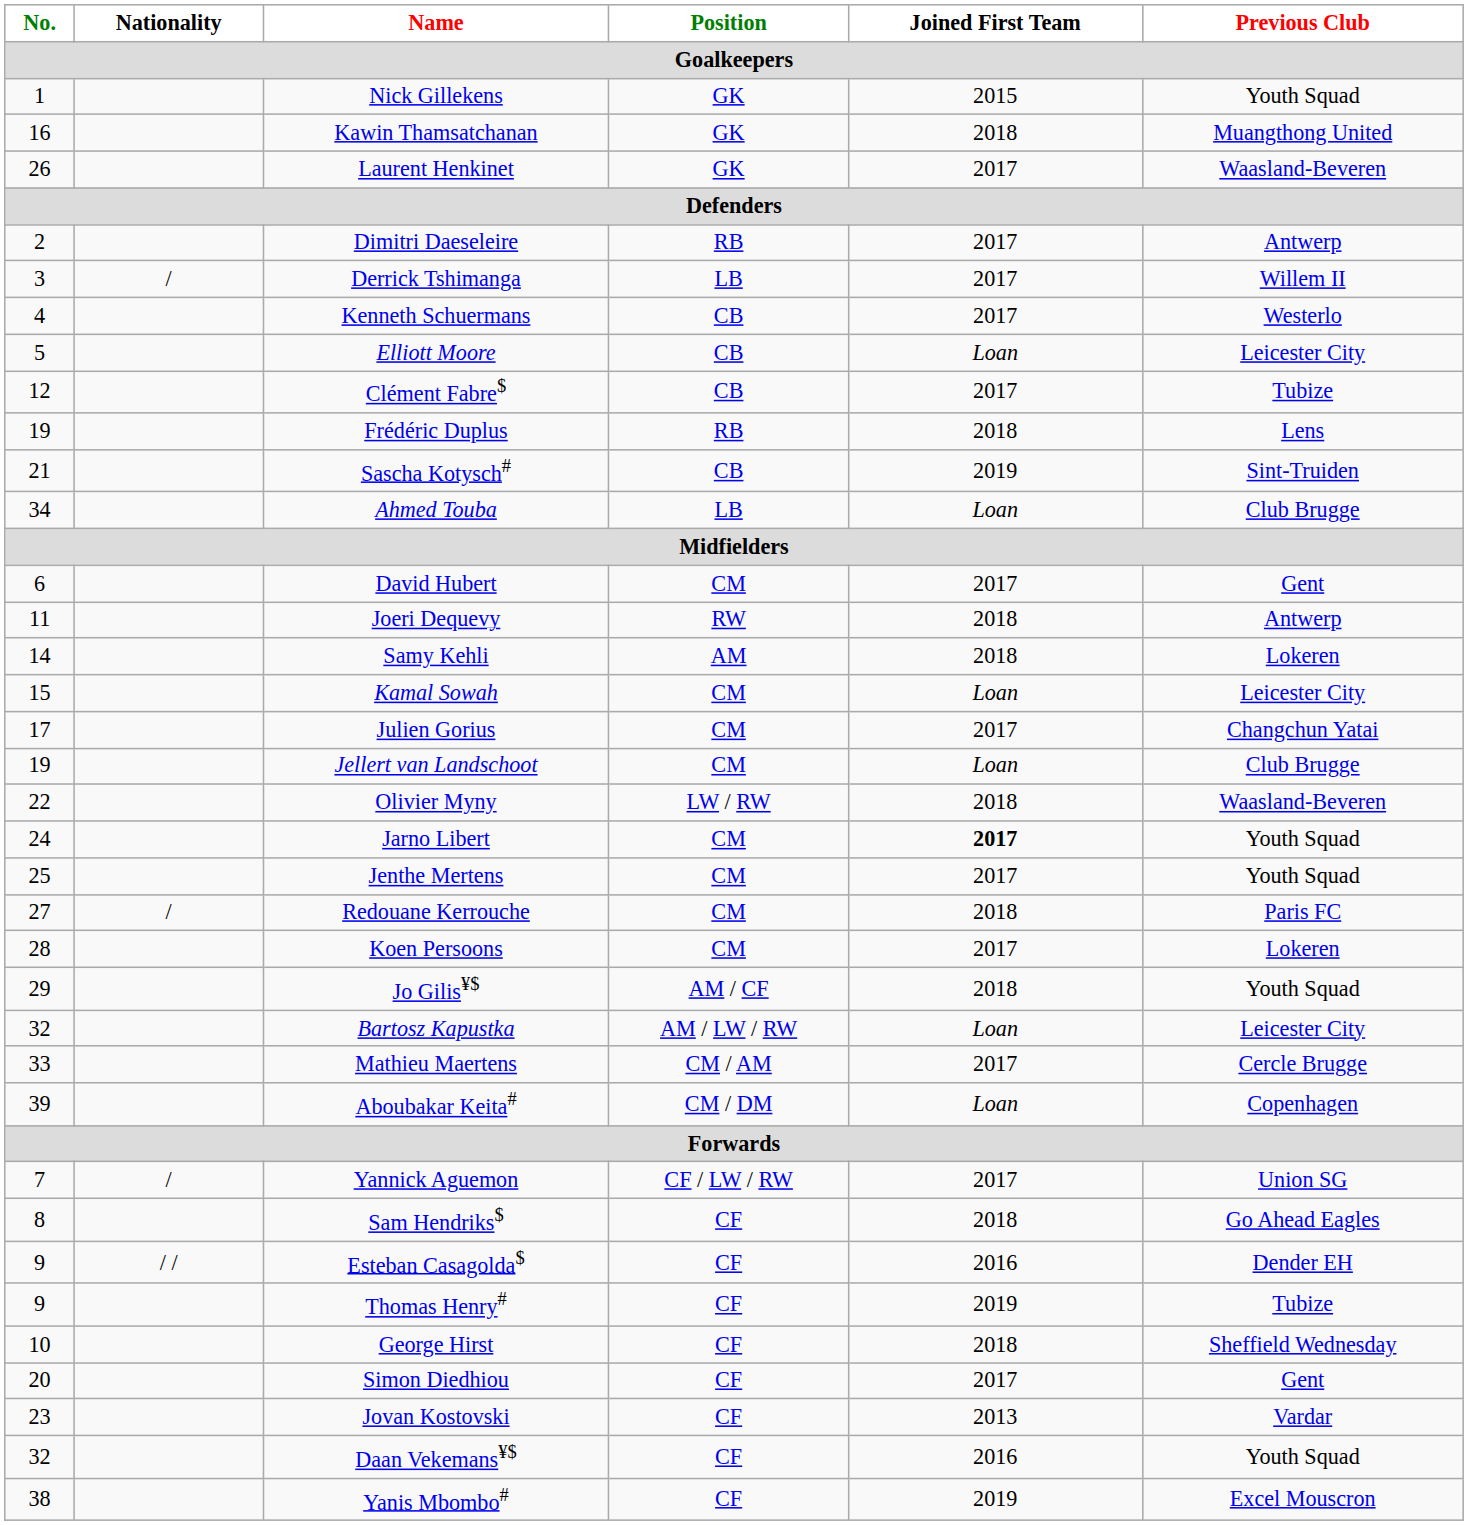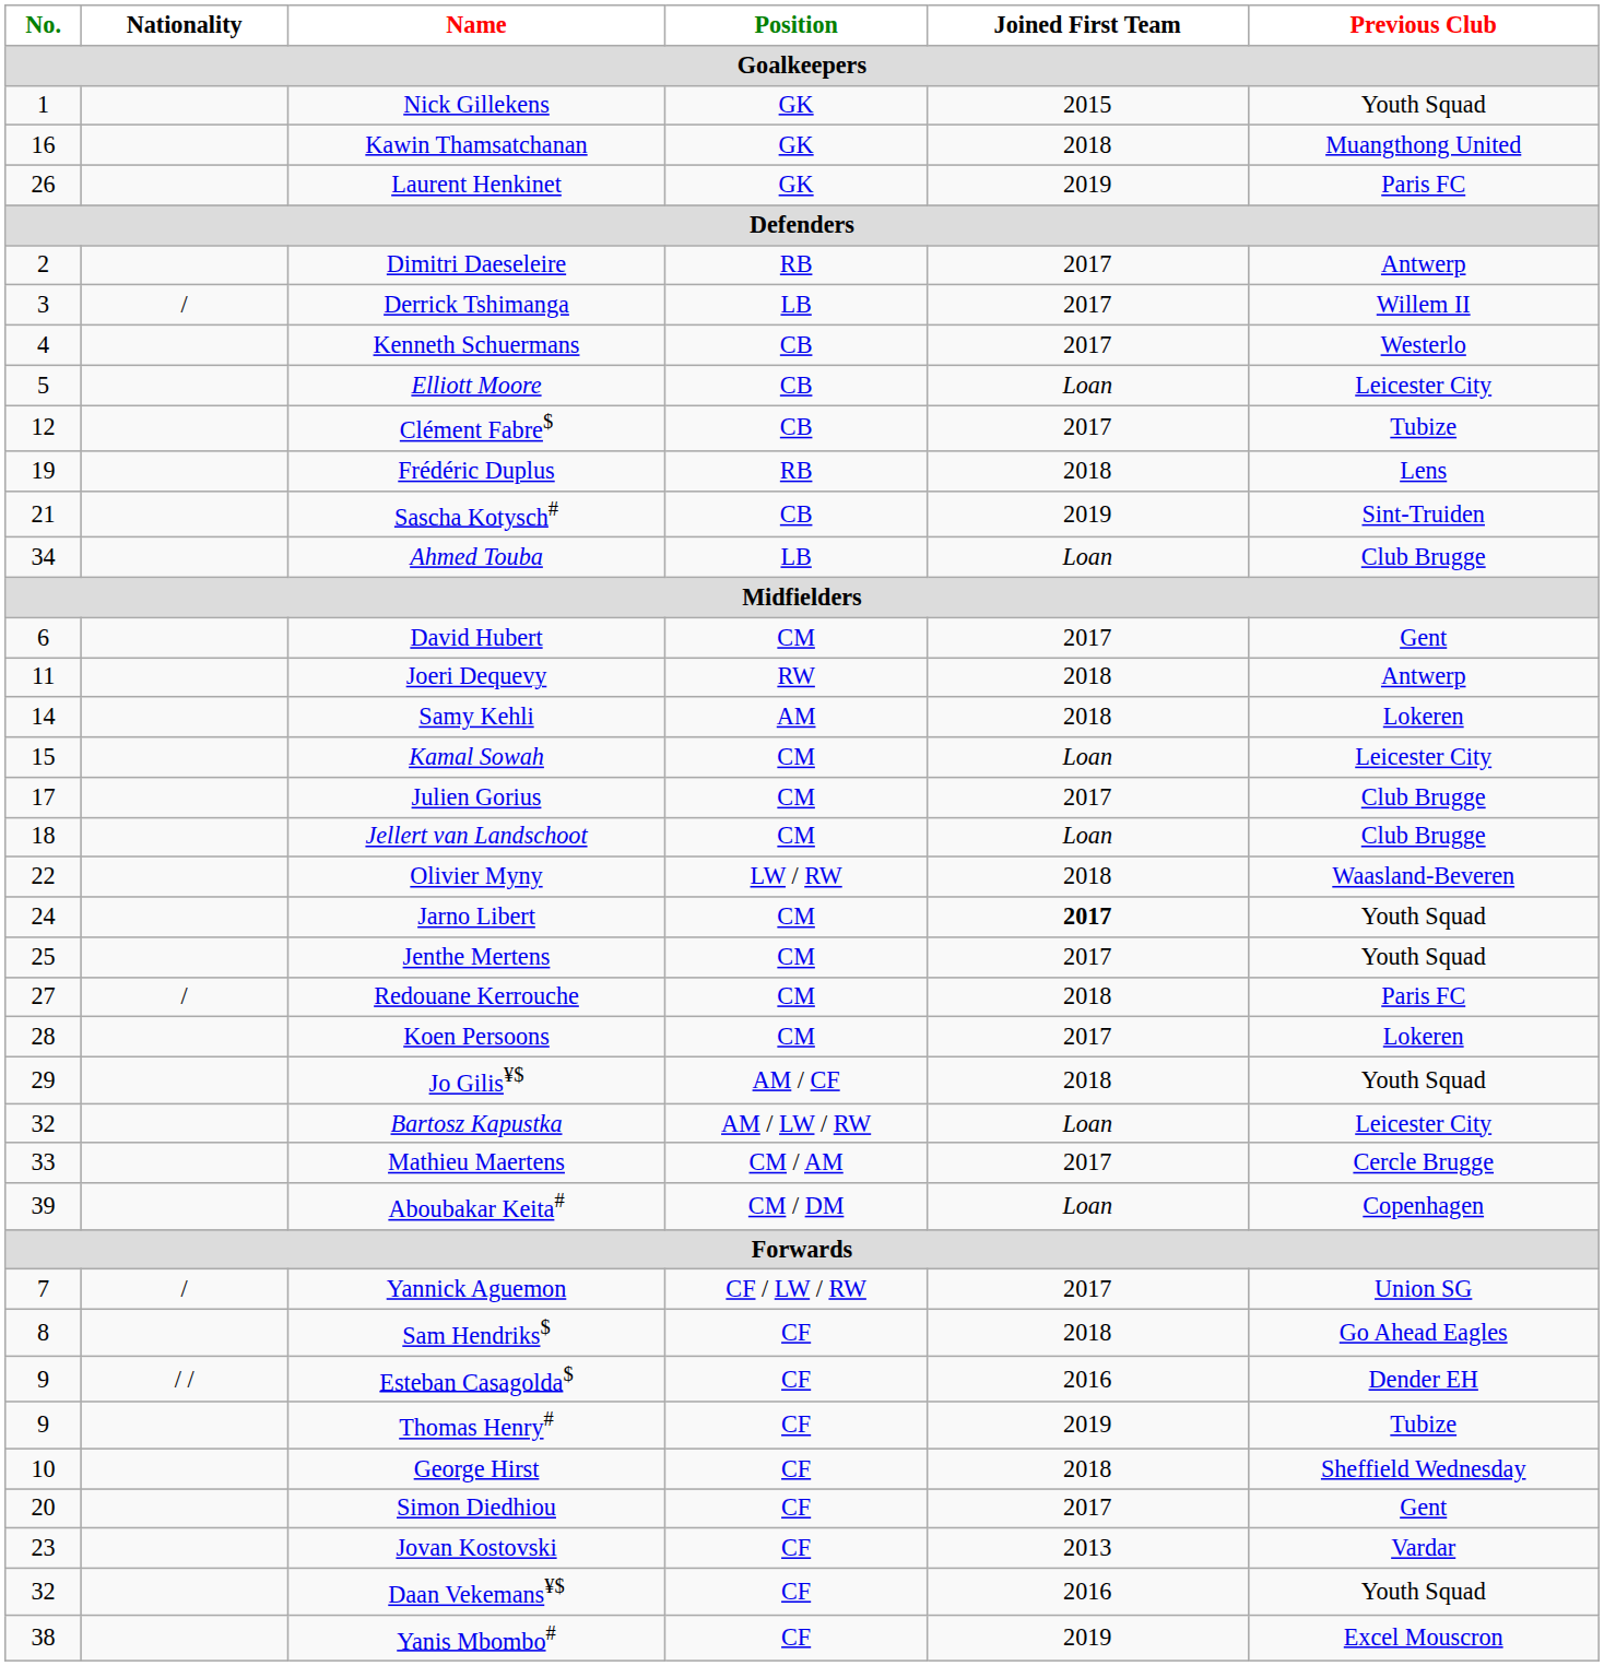Laurent Henkinet | Joined First Team / Goalkeepers: 2017 -> 2019
Laurent Henkinet | Previous Club / Goalkeepers: Waasland-Beveren -> Paris FC
Julien Gorius | Previous Club / Goalkeepers: Changchun Yatai -> Club Brugge
Jellert van Landschoot | No. / Goalkeepers: 19 -> 18
